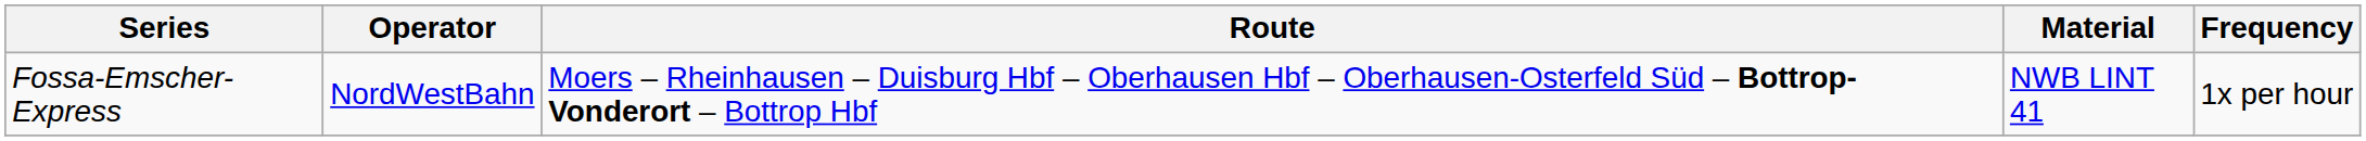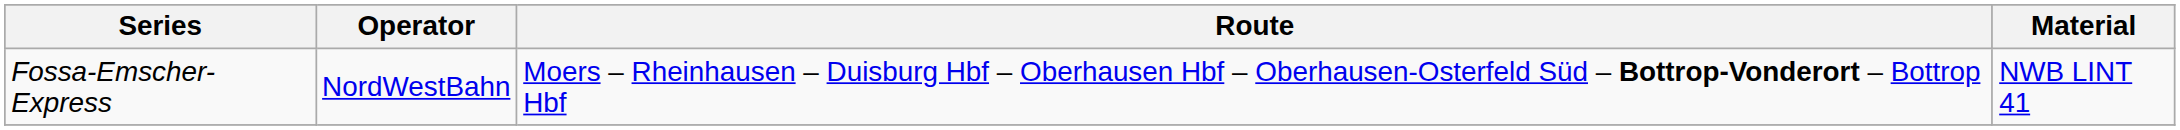- column: Frequency | 1x per hour
